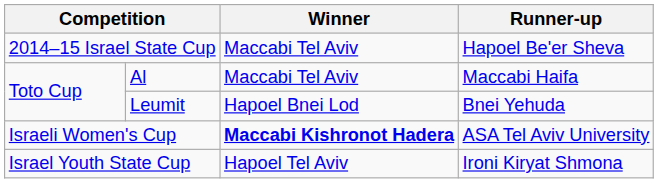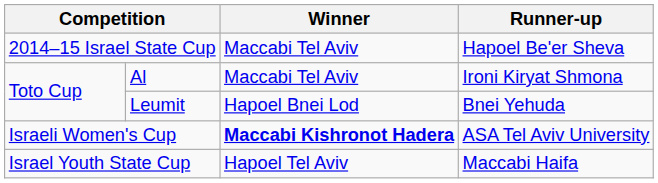Al | Runner-up: Maccabi Haifa -> Ironi Kiryat Shmona
Israel Youth State Cup | Runner-up: Ironi Kiryat Shmona -> Maccabi Haifa
